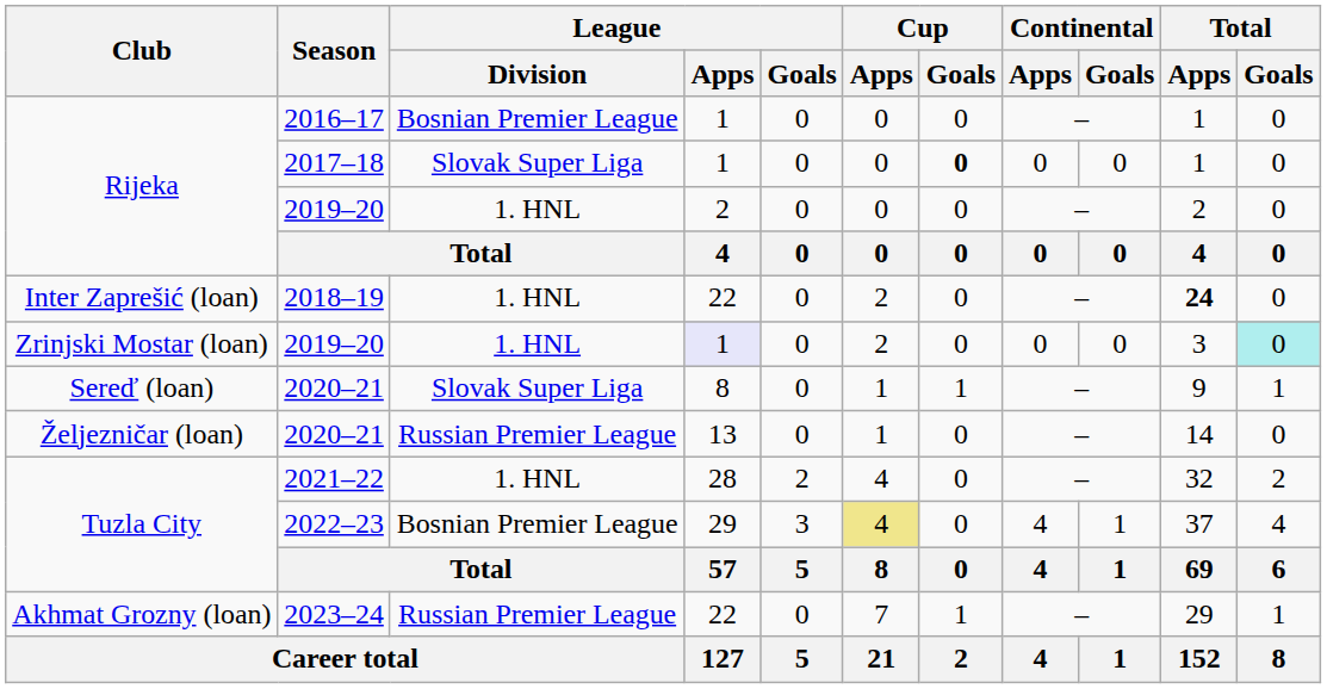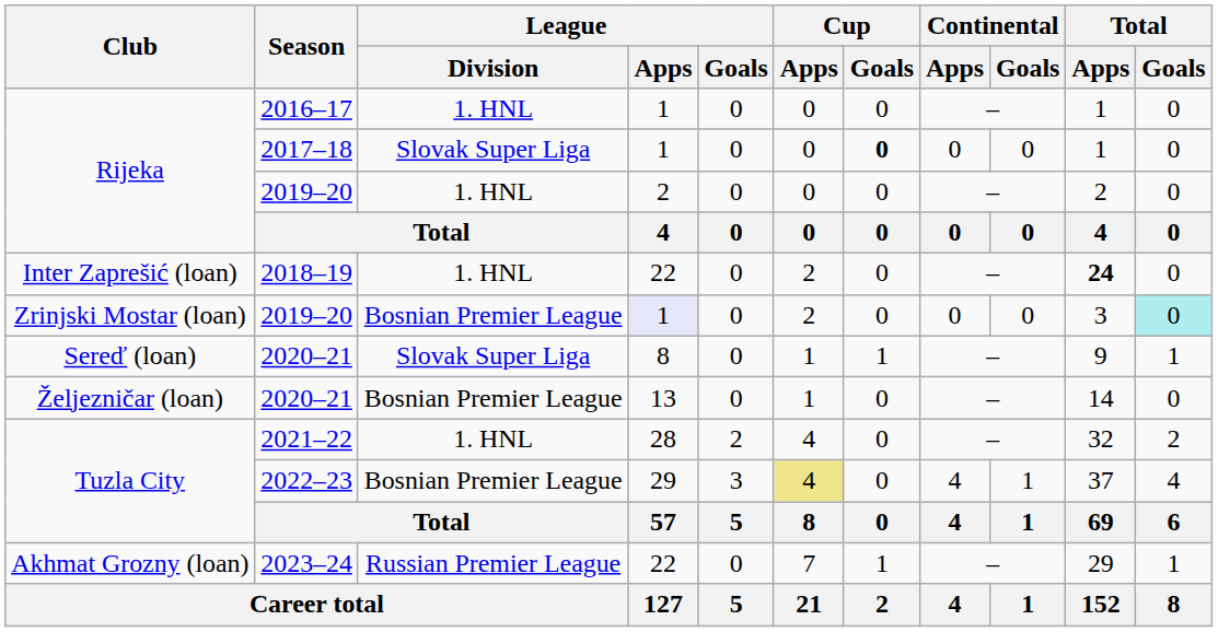2016–17 | League / Division: Bosnian Premier League -> 1. HNL
Zrinjski Mostar (loan) / 2019–20 | League / Division: 1. HNL -> Bosnian Premier League
Željezničar (loan) / 2020–21 | League / Division: Russian Premier League -> Bosnian Premier League
